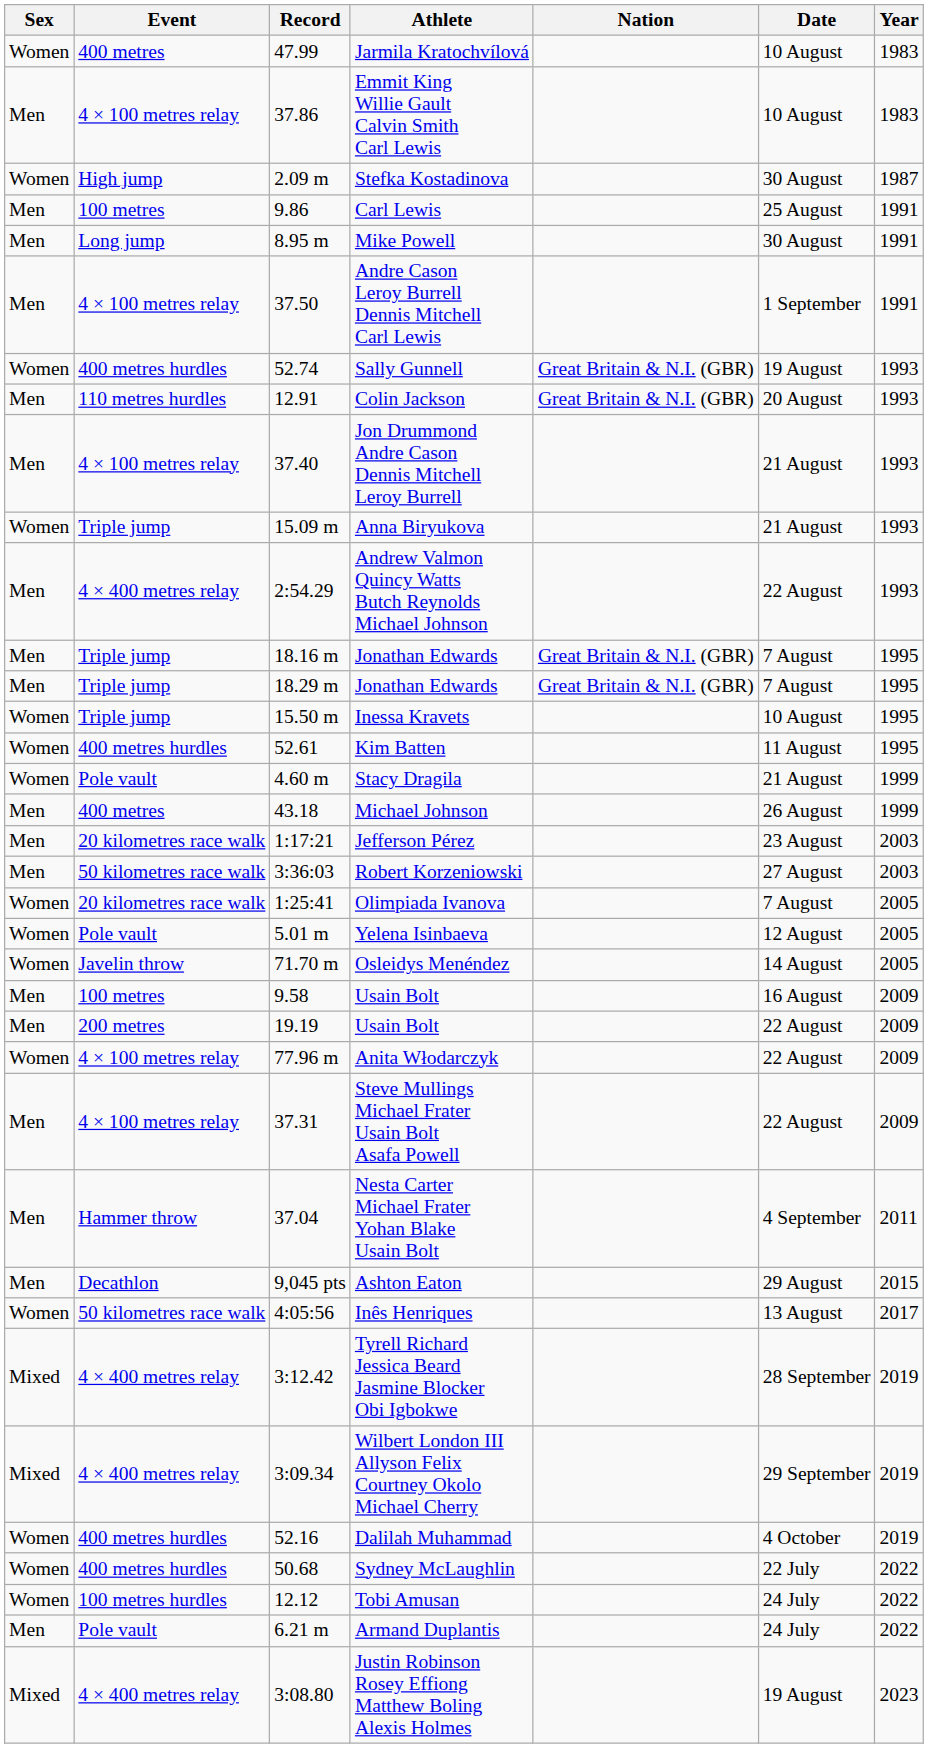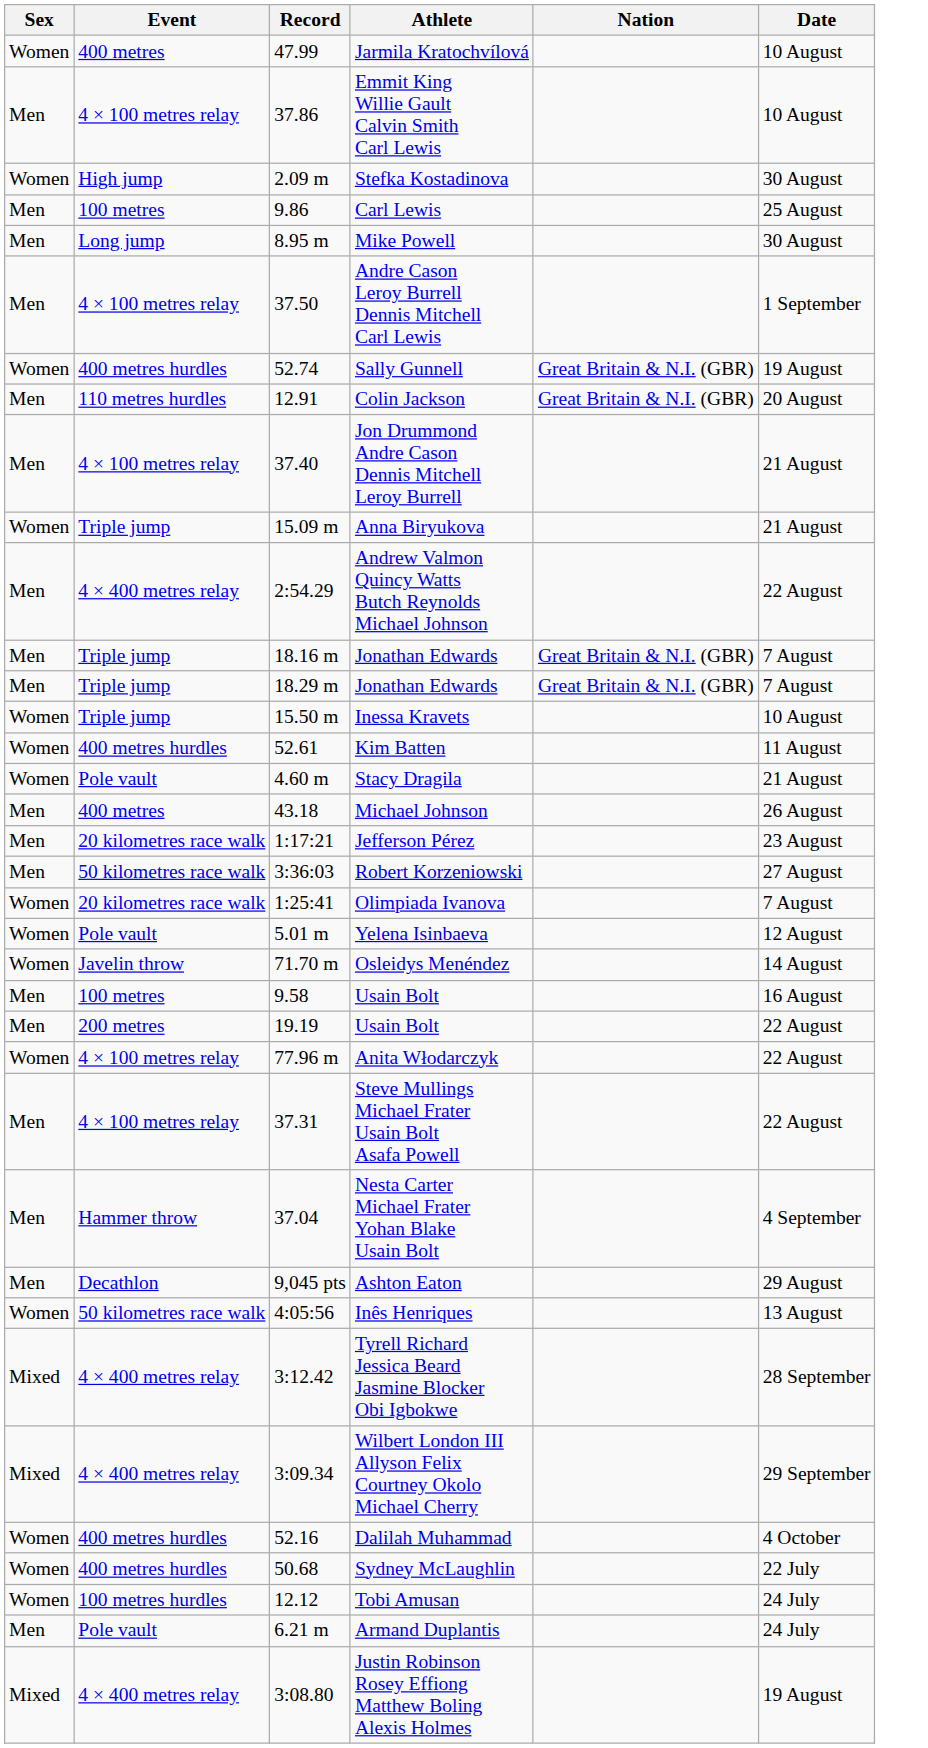- column: Year | 1983 | 1983 | 1987 | 1991 | 1991 | 1991 | 1993 | 1993 | 1993 | 1993 | 1993 | 1995 | 1995 | 1995 | 1995 | 1999 | 1999 | 2003 | 2003 | 2005 | 2005 | 2005 | 2009 | 2009 | 2009 | 2009 | 2011 | 2015 | 2017 | 2019 | 2019 | 2019 | 2022 | 2022 | 2022 | 2023
